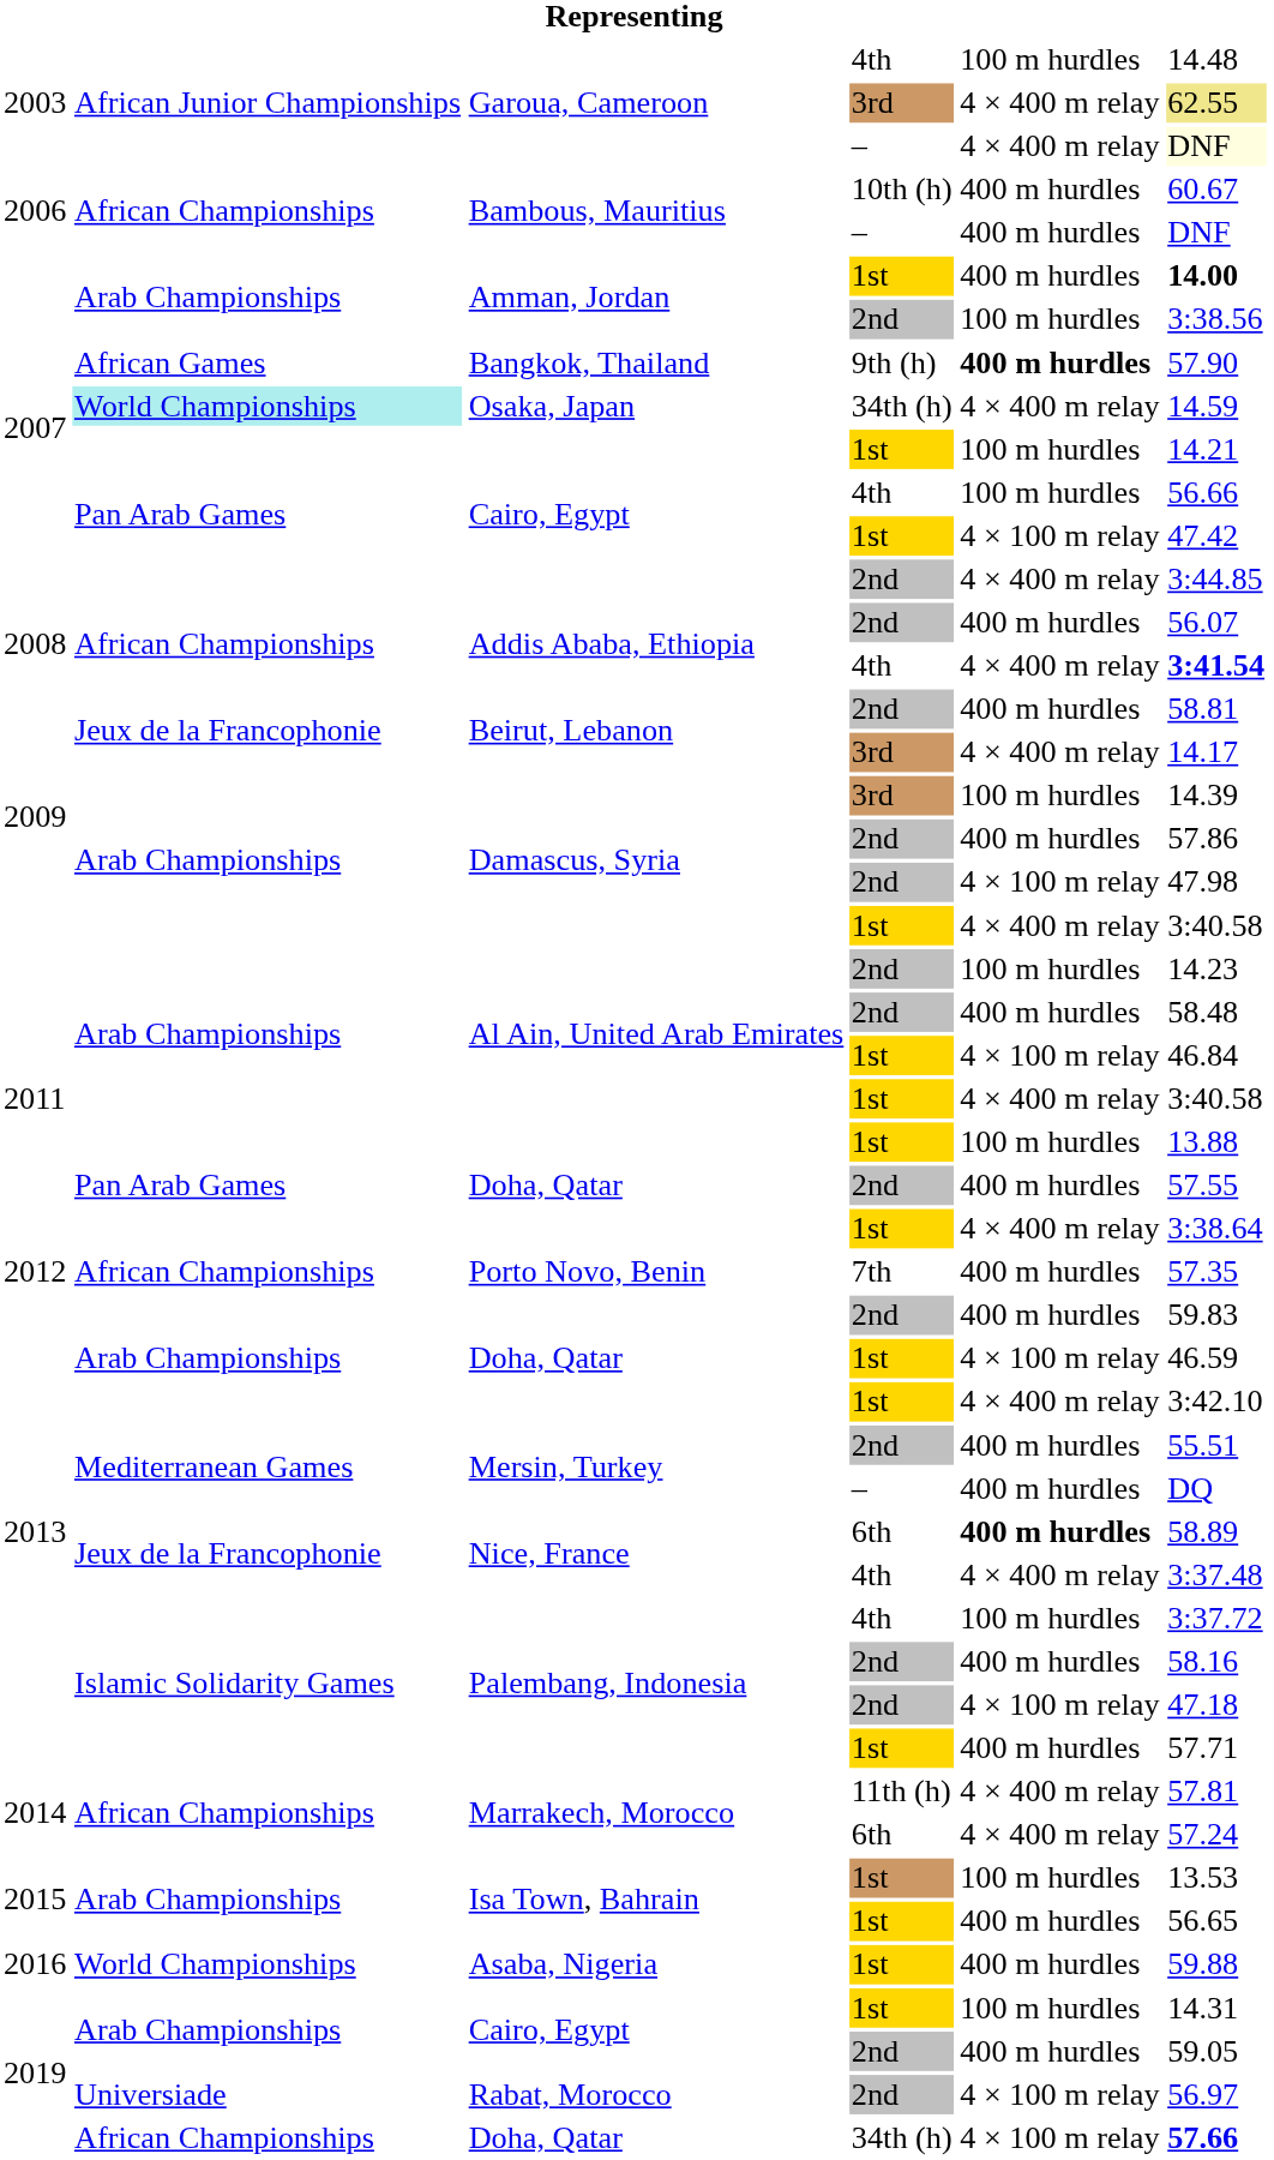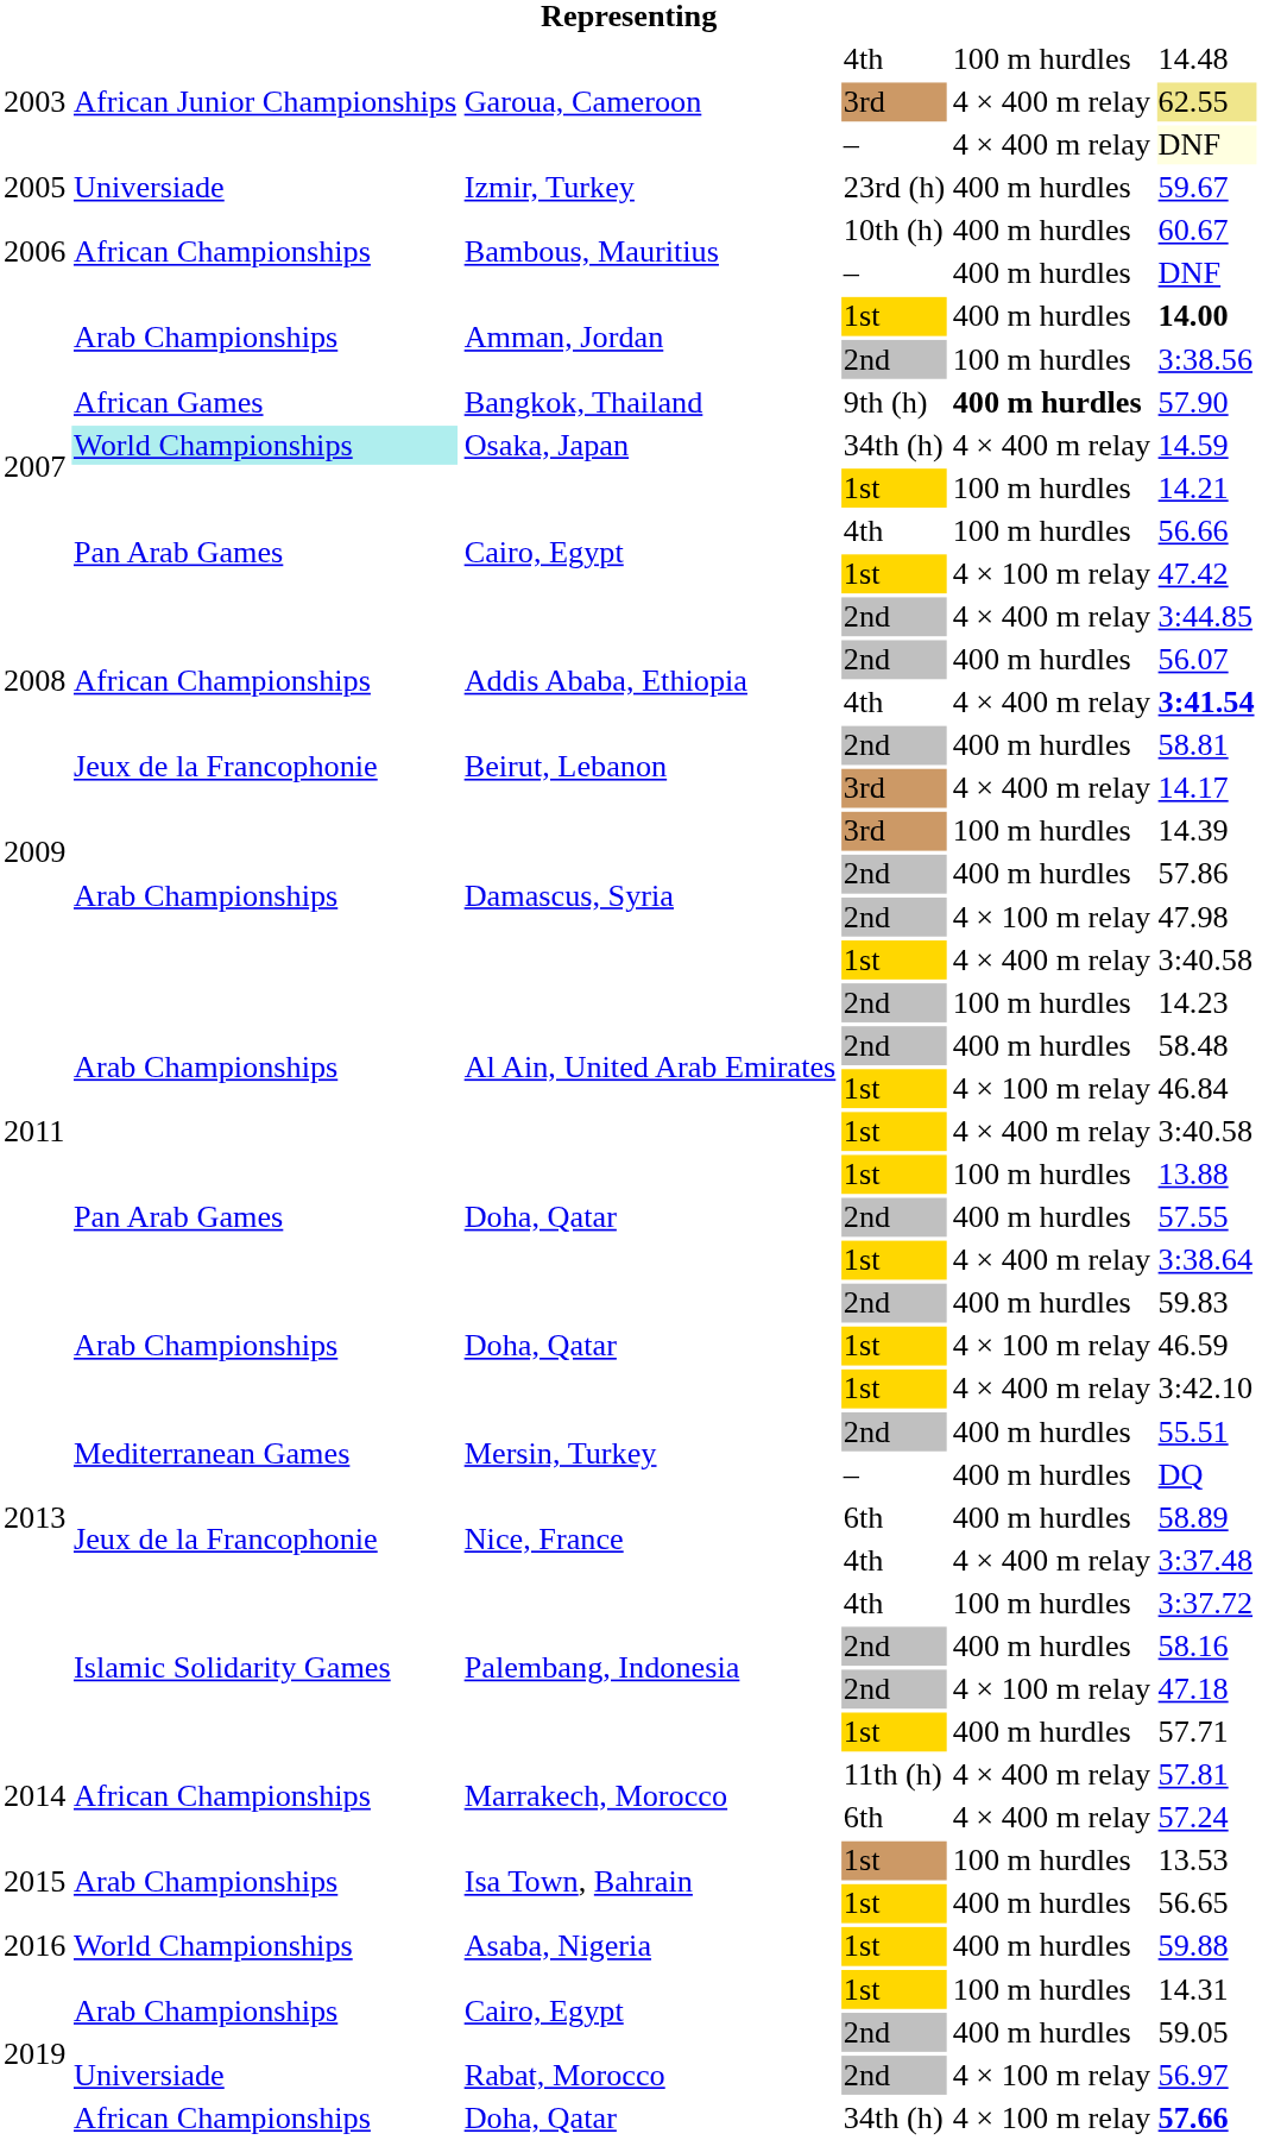+ row: 2005 | Universiade | Izmir, Turkey | 23rd (h) | 400 m hurdles | 59.67
- row: 2012 | African Championships | Porto Novo, Benin | 7th | 400 m hurdles | 57.35
Nice, France / 6th | column 5: bold -> normal
